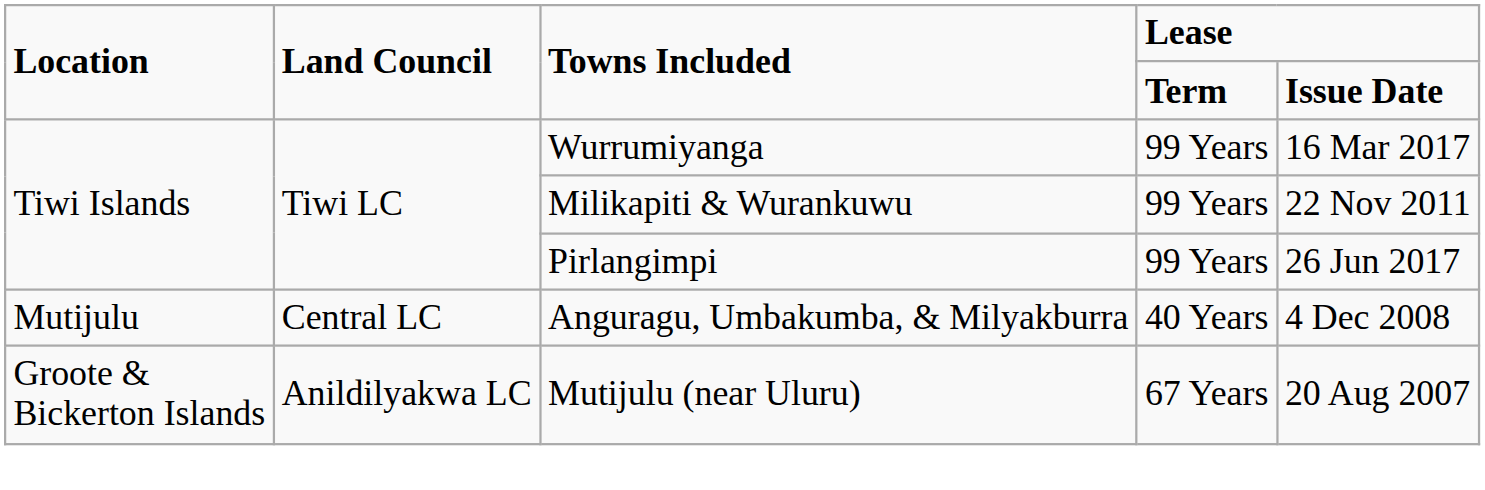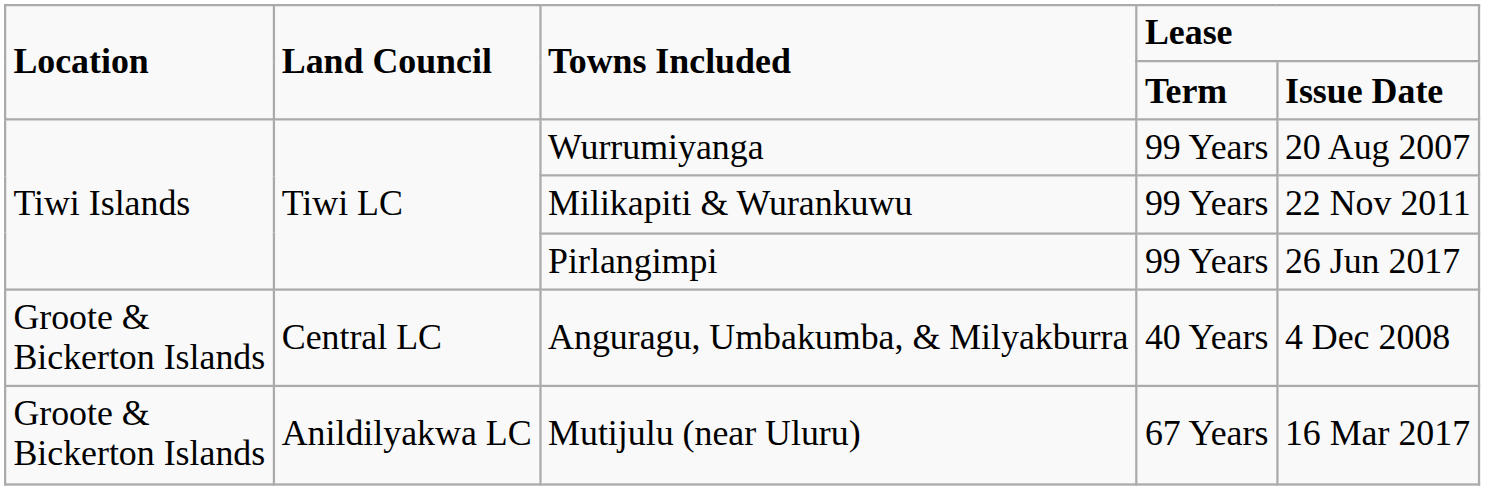Wurrumiyanga | column 5: 16 Mar 2017 -> 20 Aug 2007
Anguragu, Umbakumba, & Milyakburra | Location: Mutijulu -> Groote & Bickerton Islands
Mutijulu (near Uluru) | column 5: 20 Aug 2007 -> 16 Mar 2017
